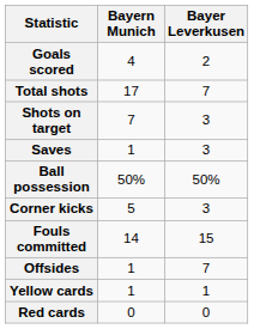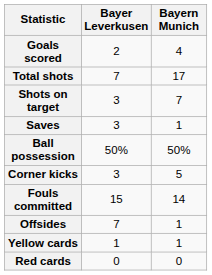columns swapped: Bayer Leverkusen <-> Bayern Munich
